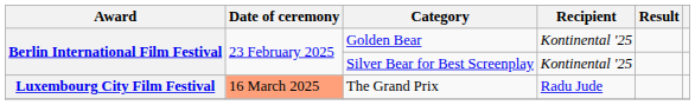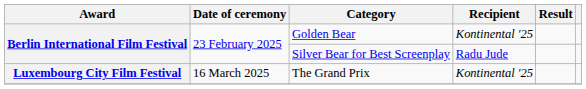Silver Bear for Best Screenplay | Recipient: Kontinental '25 -> Radu Jude
The Grand Prix | Date of ceremony: lightsalmon background -> no background
The Grand Prix | Recipient: Radu Jude -> Kontinental '25
